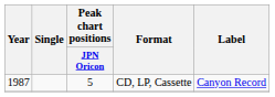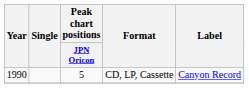CD, LP, Cassette | Year: 1987 -> 1990
